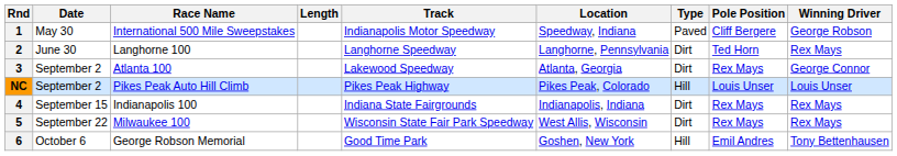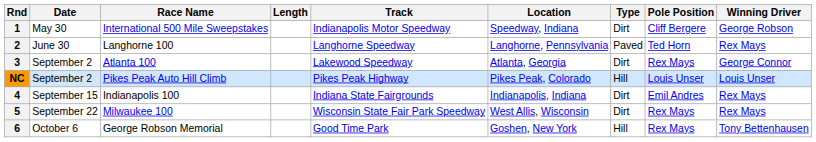1 | Type: Paved -> Dirt
2 | Type: Dirt -> Paved
4 | Pole Position: Rex Mays -> Emil Andres
6 | Pole Position: Emil Andres -> Rex Mays
